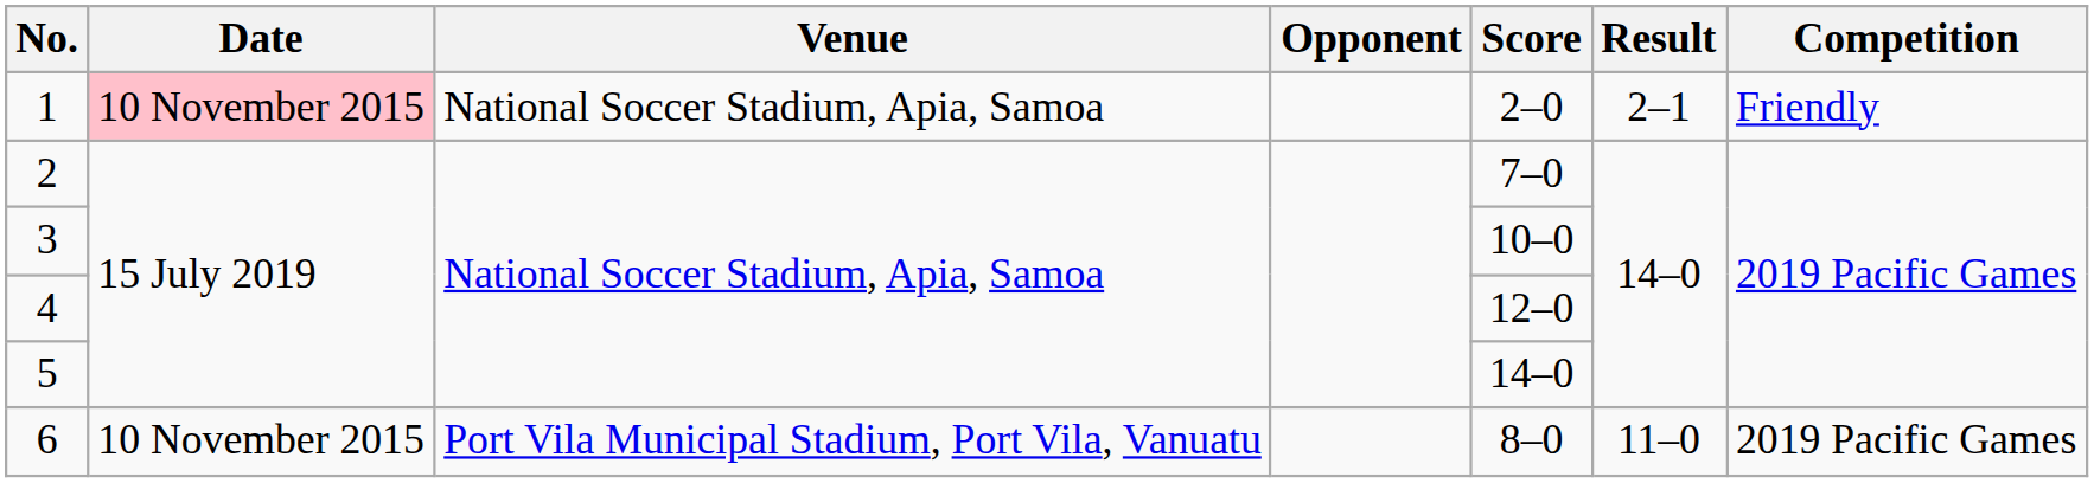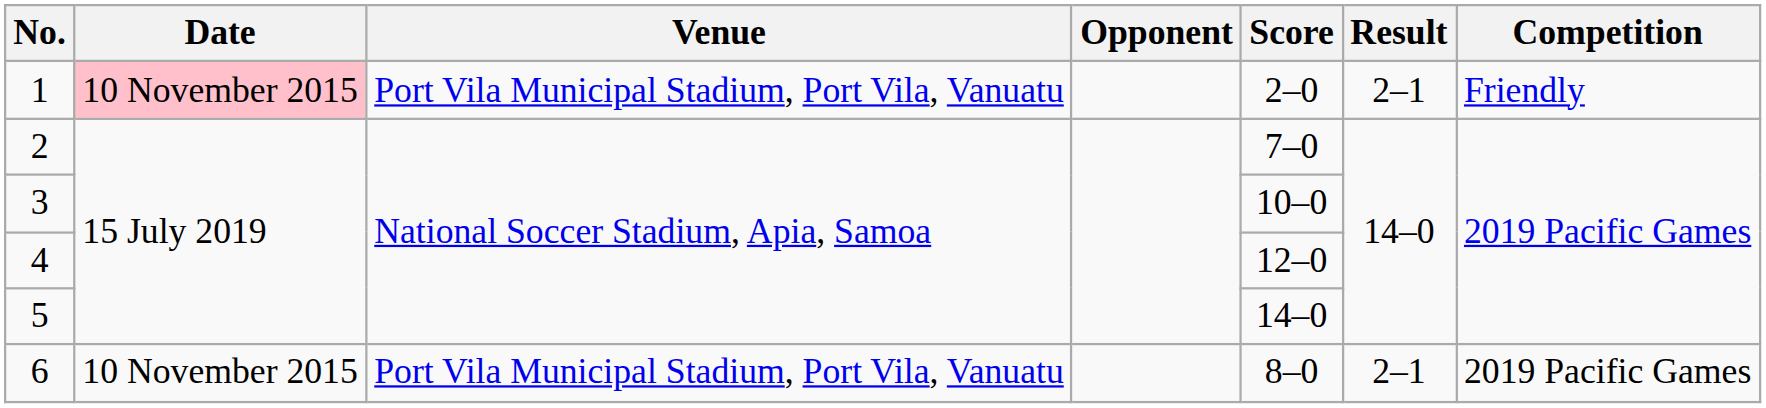1 | Venue: National Soccer Stadium, Apia, Samoa -> Port Vila Municipal Stadium, Port Vila, Vanuatu
6 | Result: 11–0 -> 2–1
